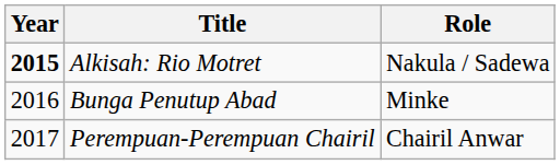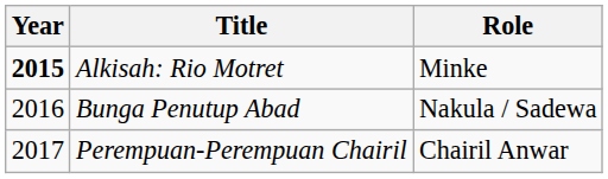Alkisah: Rio Motret | Role: Nakula / Sadewa -> Minke
Bunga Penutup Abad | Role: Minke -> Nakula / Sadewa
